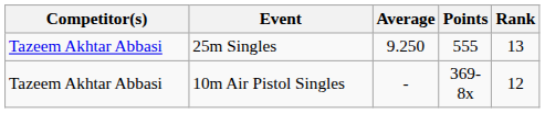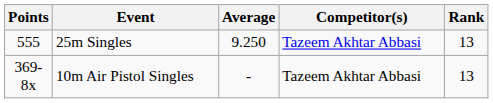columns swapped: Competitor(s) <-> Points
10m Air Pistol Singles | Rank: 12 -> 13
